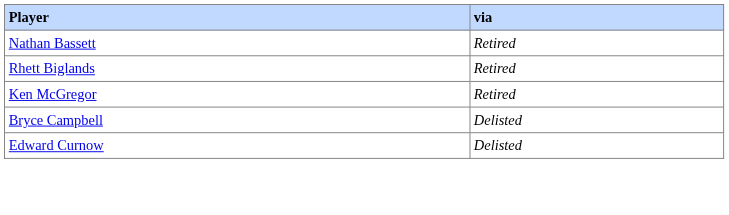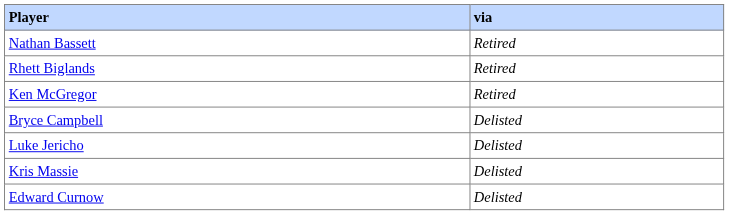+ row: Luke Jericho | Delisted
+ row: Kris Massie | Delisted
